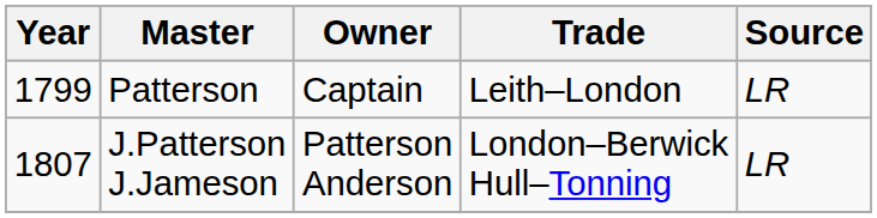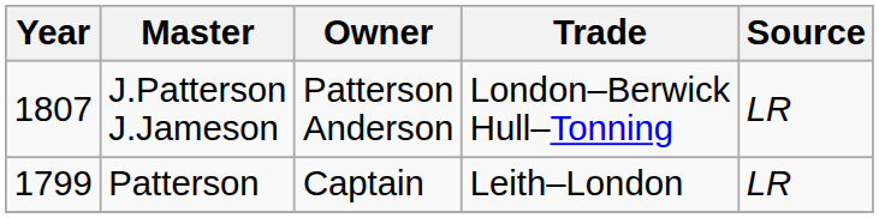rows swapped: Patterson <-> J.Patterson J.Jameson
